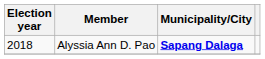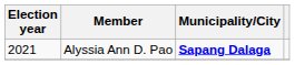Alyssia Ann D. Pao | Election year: 2018 -> 2021
